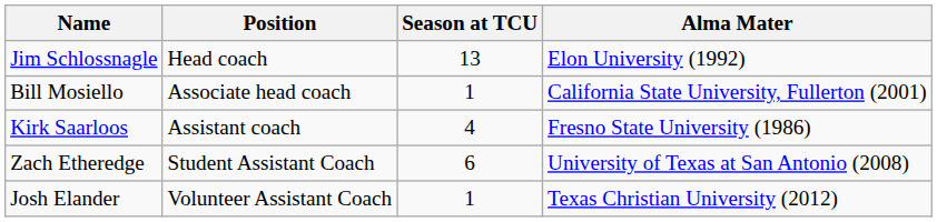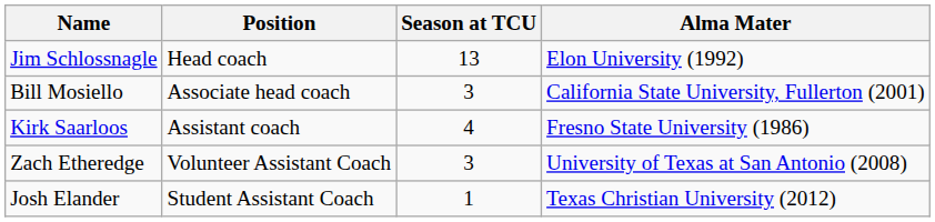Bill Mosiello | Season at TCU: 1 -> 3
Zach Etheredge | Position: Student Assistant Coach -> Volunteer Assistant Coach
Zach Etheredge | Season at TCU: 6 -> 3
Josh Elander | Position: Volunteer Assistant Coach -> Student Assistant Coach
